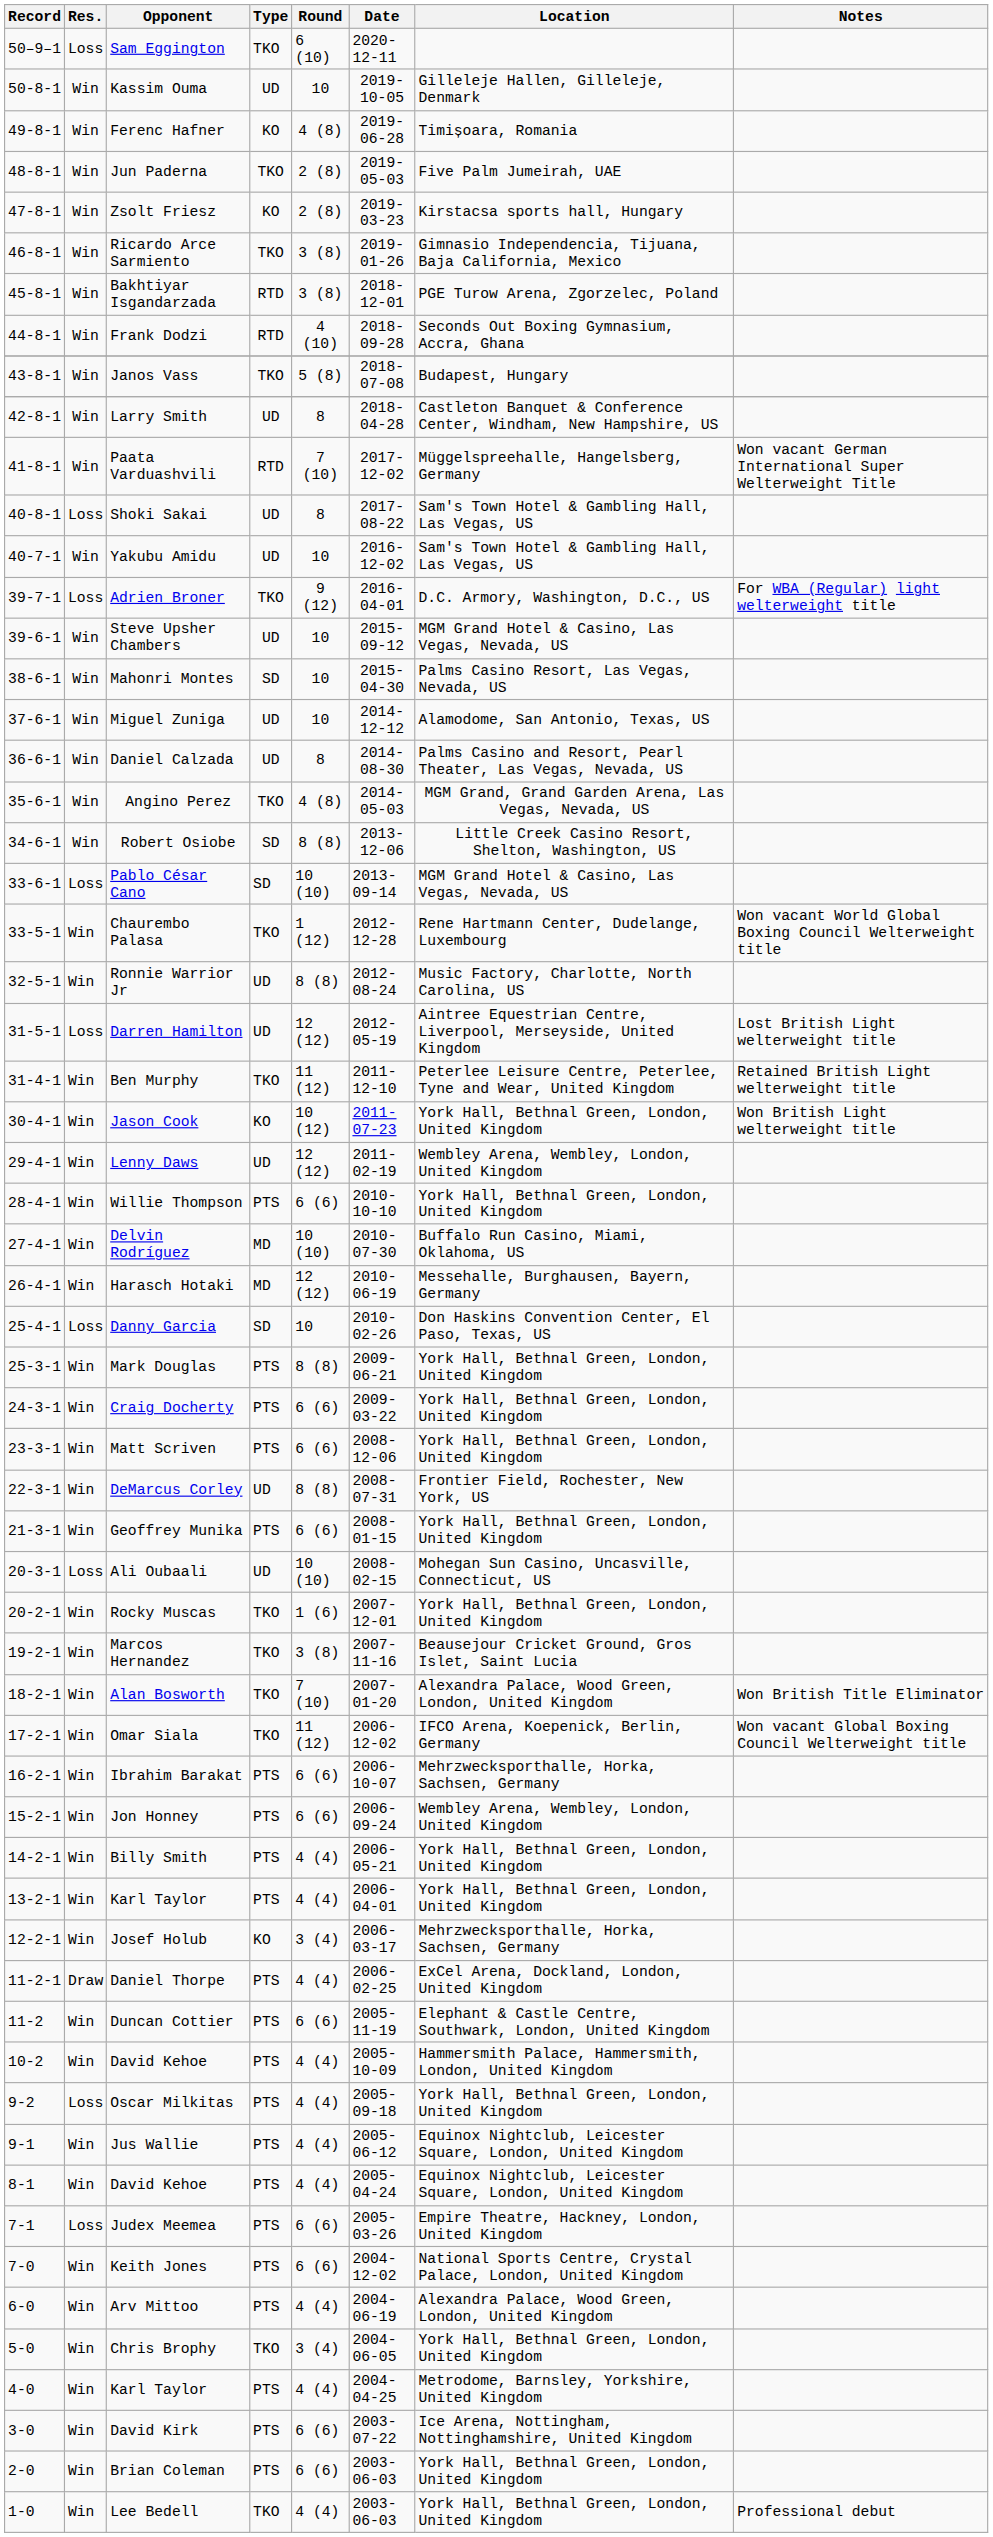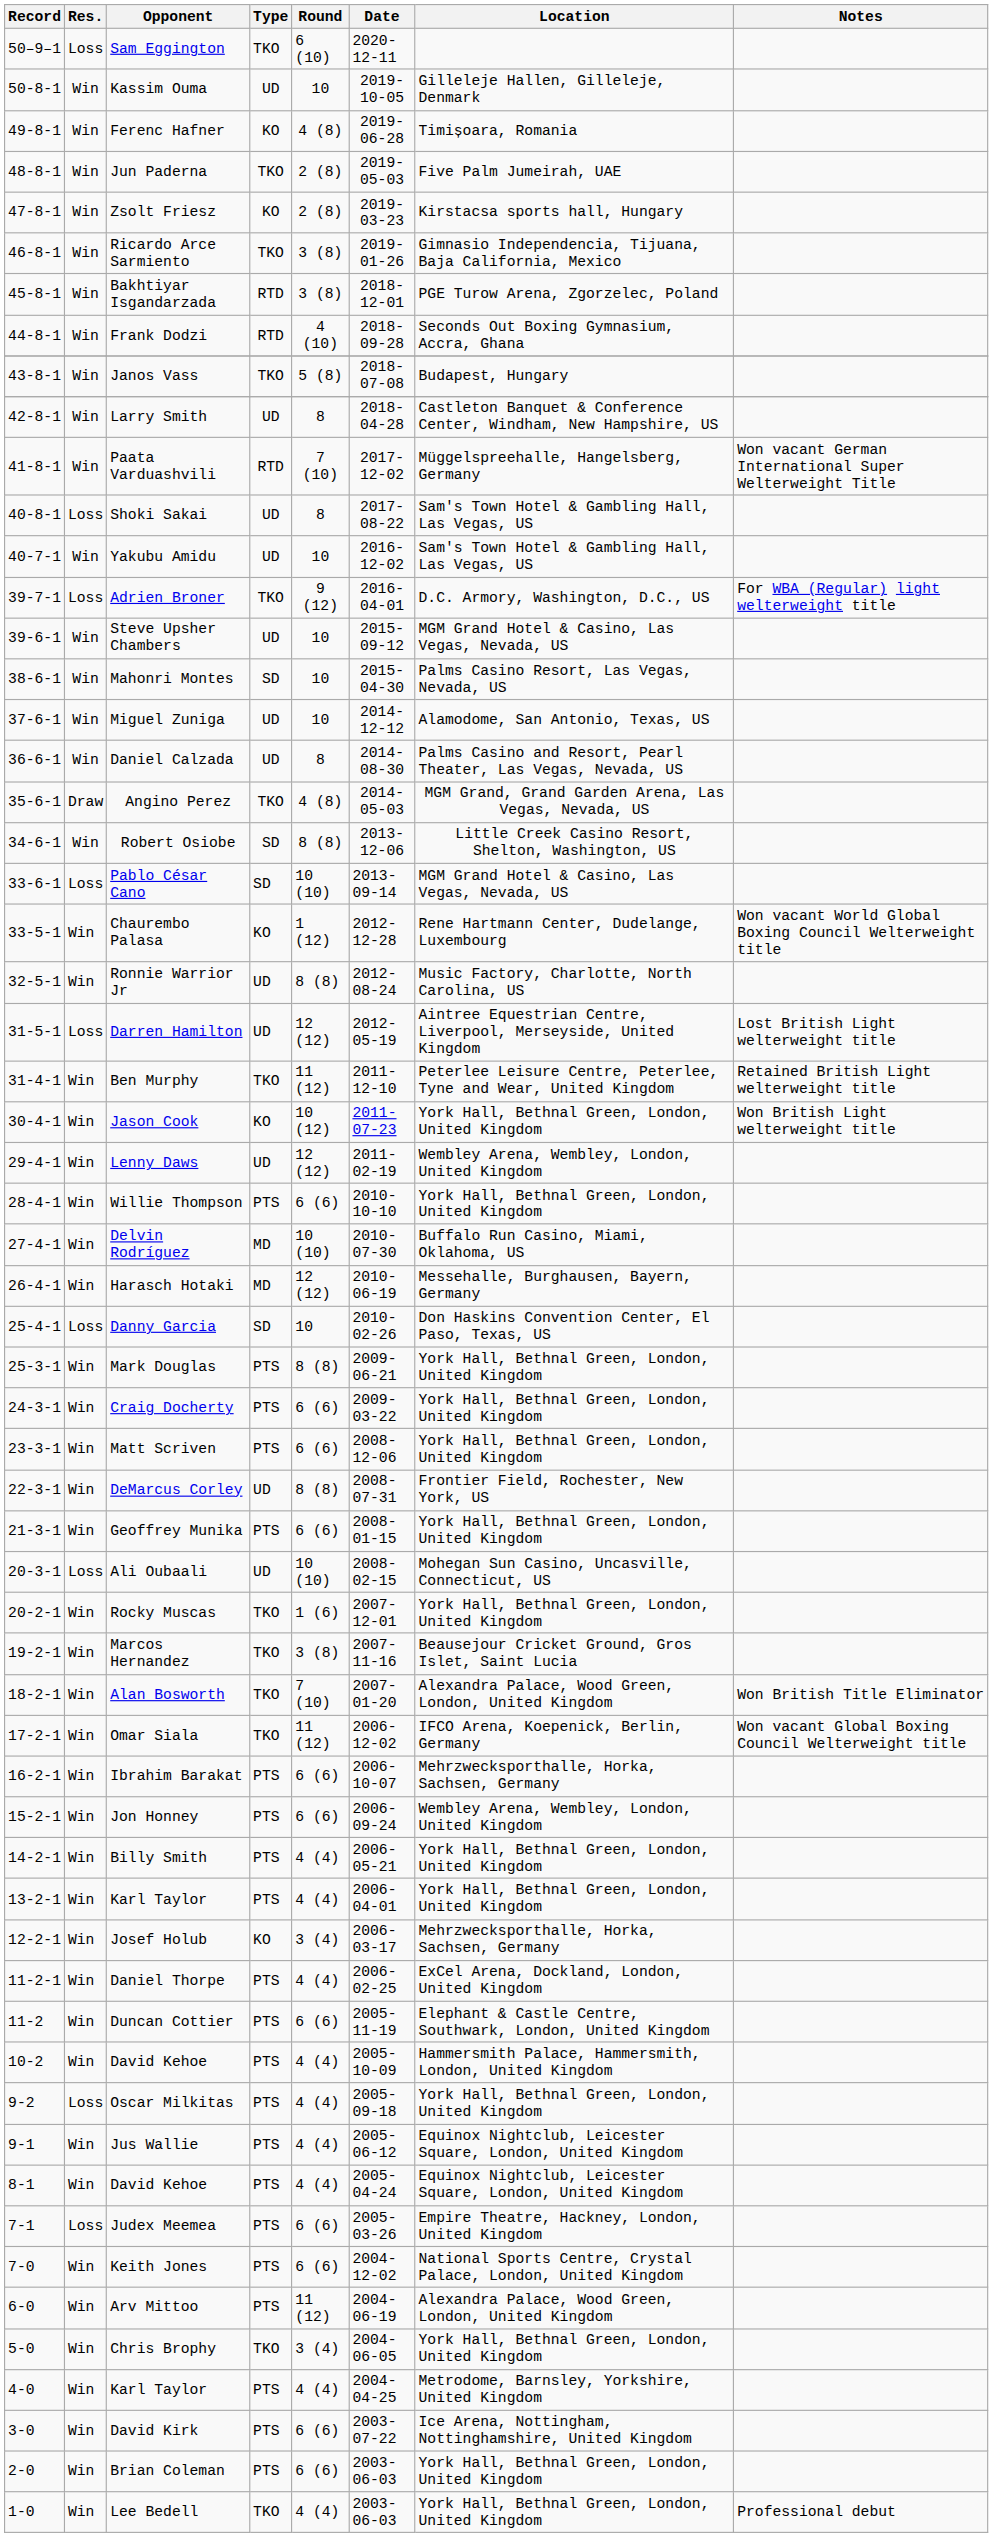Angino Perez | Res.: Win -> Draw
Chaurembo Palasa | Type: TKO -> KO
Daniel Thorpe | Res.: Draw -> Win
Arv Mittoo | Round: 4 (4) -> 11 (12)
